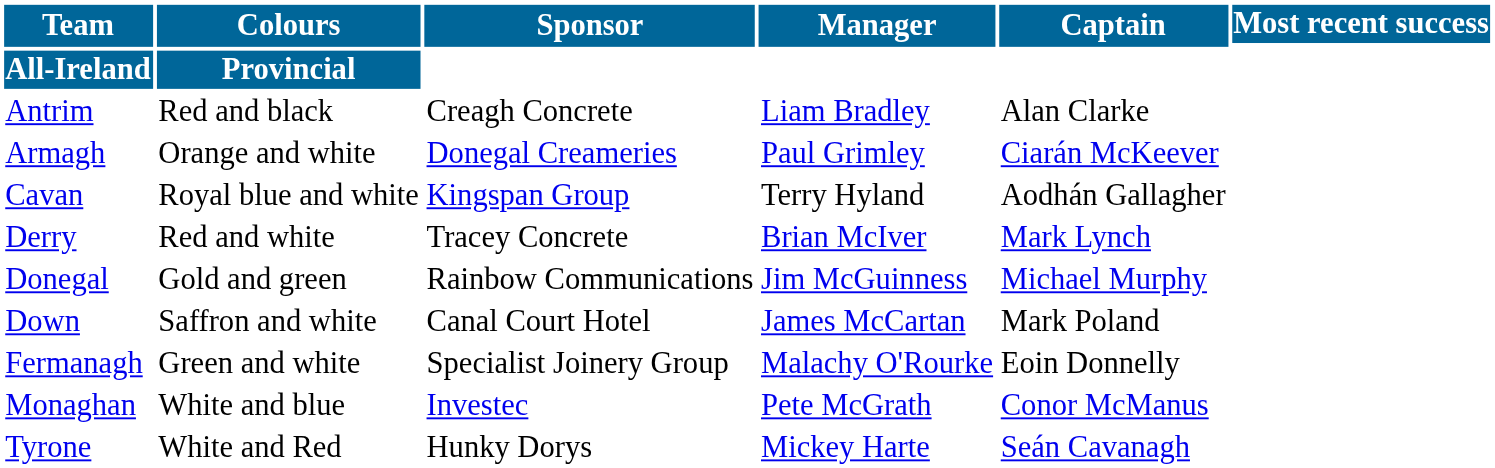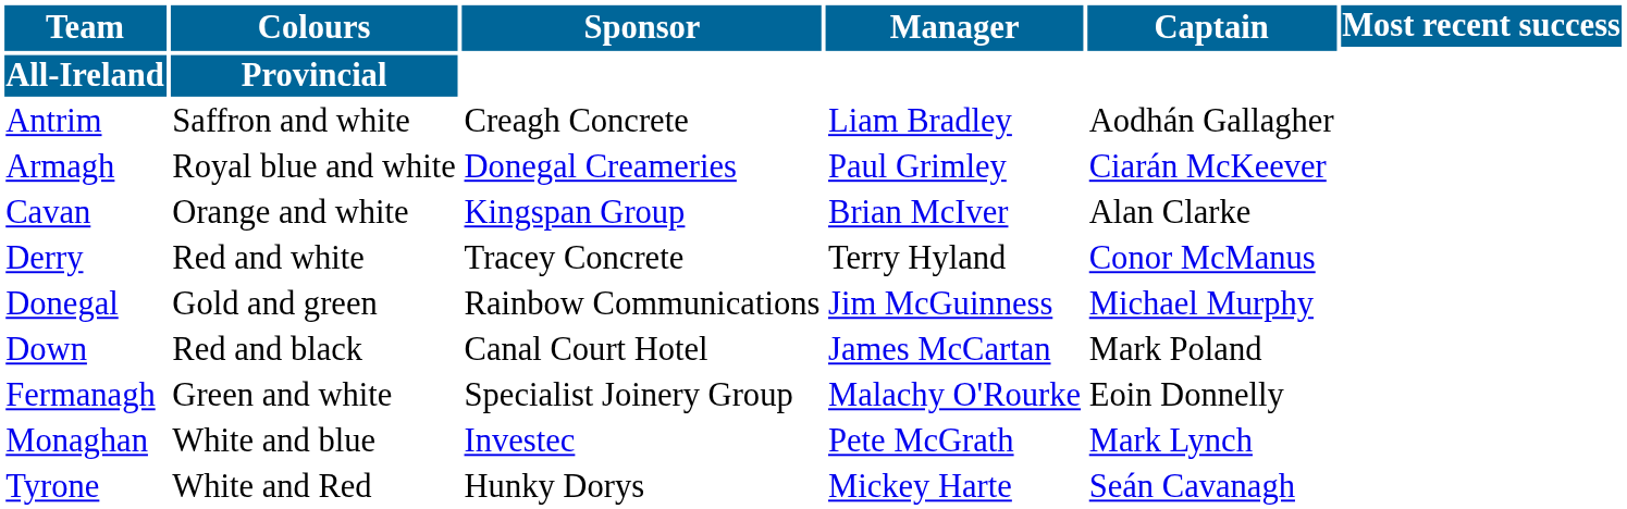Antrim | Colours: Red and black -> Saffron and white
Antrim | Captain: Alan Clarke -> Aodhán Gallagher
Armagh | Colours: Orange and white -> Royal blue and white
Cavan | Colours: Royal blue and white -> Orange and white
Cavan | Manager: Terry Hyland -> Brian McIver
Cavan | Captain: Aodhán Gallagher -> Alan Clarke
Derry | Manager: Brian McIver -> Terry Hyland
Derry | Captain: Mark Lynch -> Conor McManus
Down | Colours: Saffron and white -> Red and black
Monaghan | Captain: Conor McManus -> Mark Lynch
